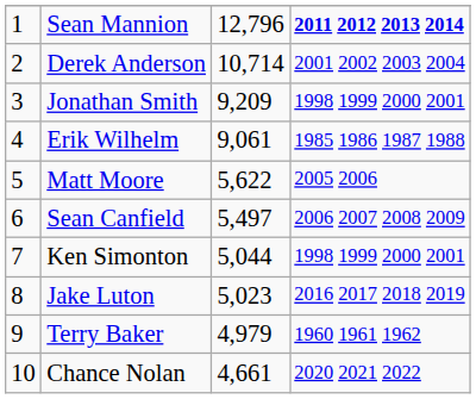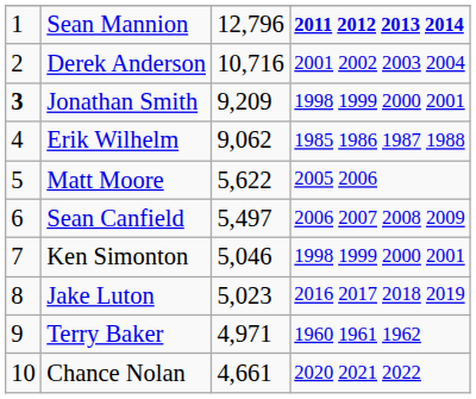Derek Anderson | column 3: 10,714 -> 10,716
Jonathan Smith | column 1: normal -> bold
Erik Wilhelm | column 3: 9,061 -> 9,062
Ken Simonton | column 3: 5,044 -> 5,046
Terry Baker | column 3: 4,979 -> 4,971
